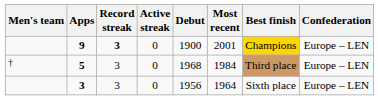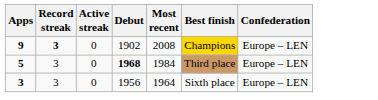- column: Men's team | †
9 | Debut: 1900 -> 1902
9 | Most recent: 2001 -> 2008
5 | Debut: normal -> bold
